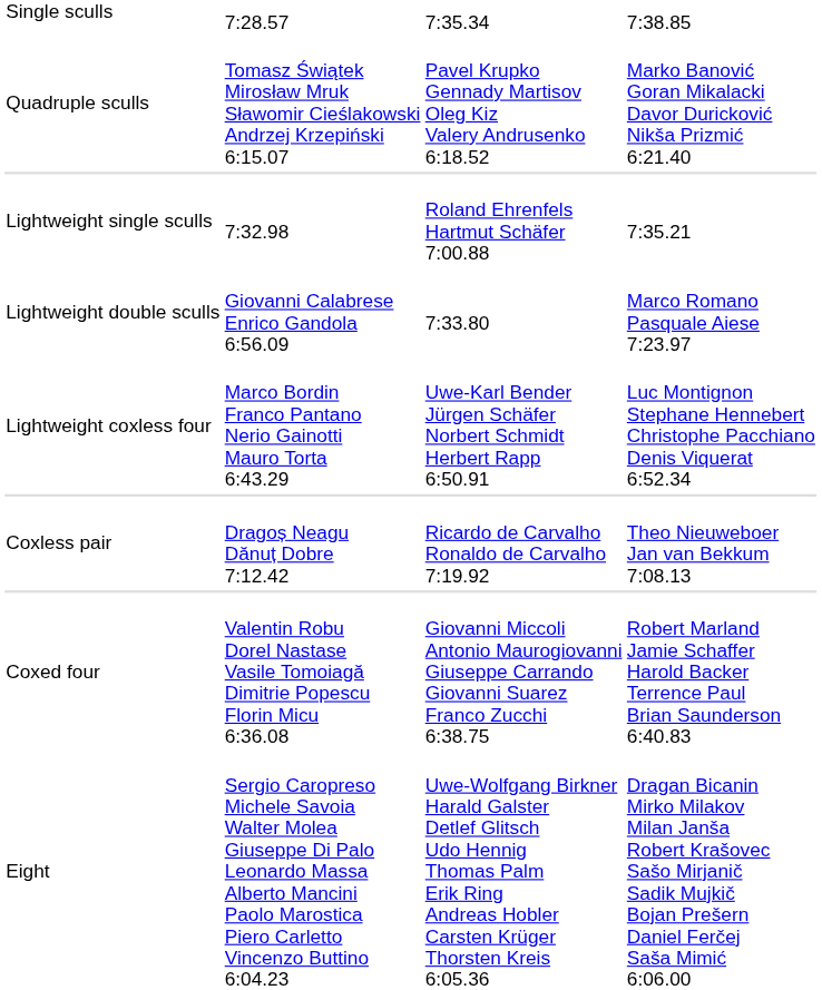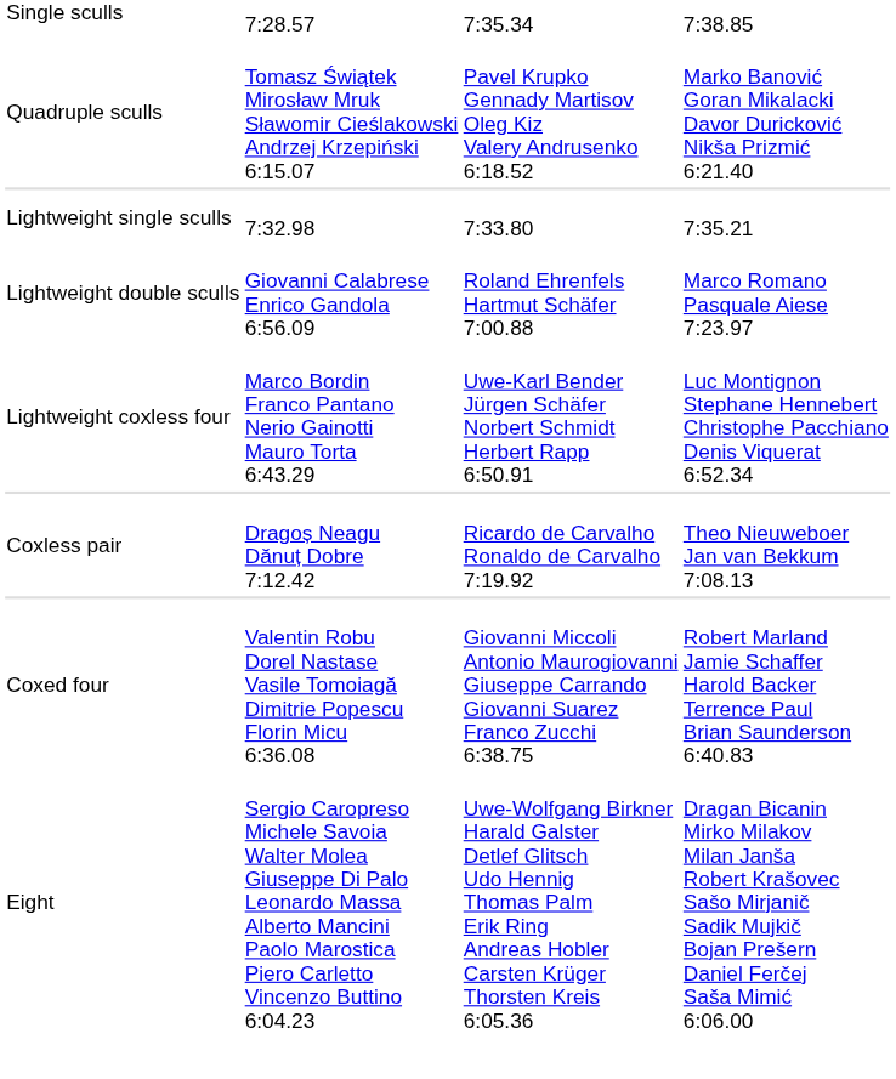Lightweight single sculls | column 3: Roland Ehrenfels Hartmut Schäfer 7:00.88 -> 7:33.80
Lightweight double sculls | column 3: 7:33.80 -> Roland Ehrenfels Hartmut Schäfer 7:00.88
